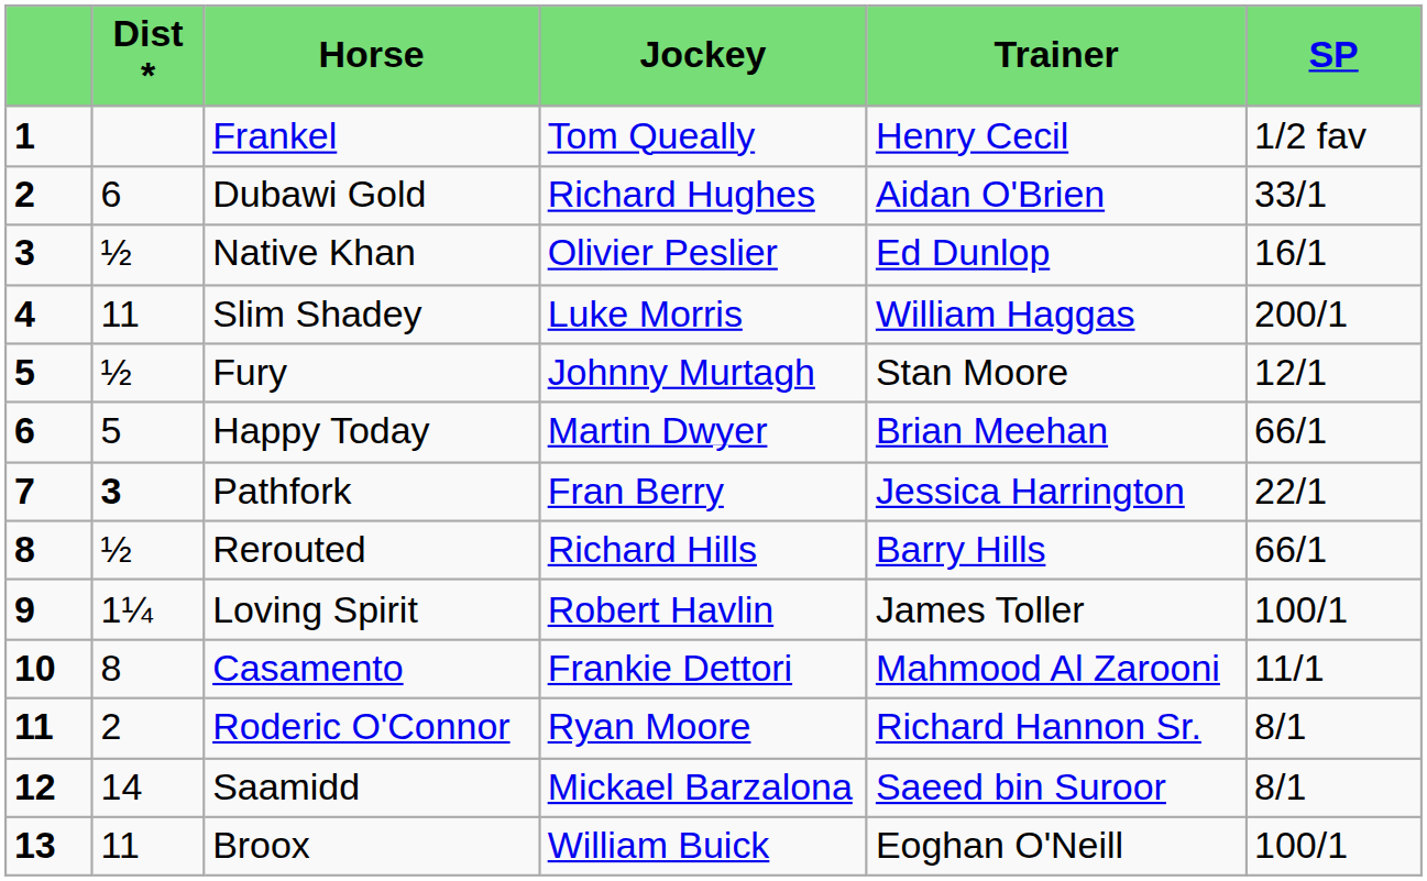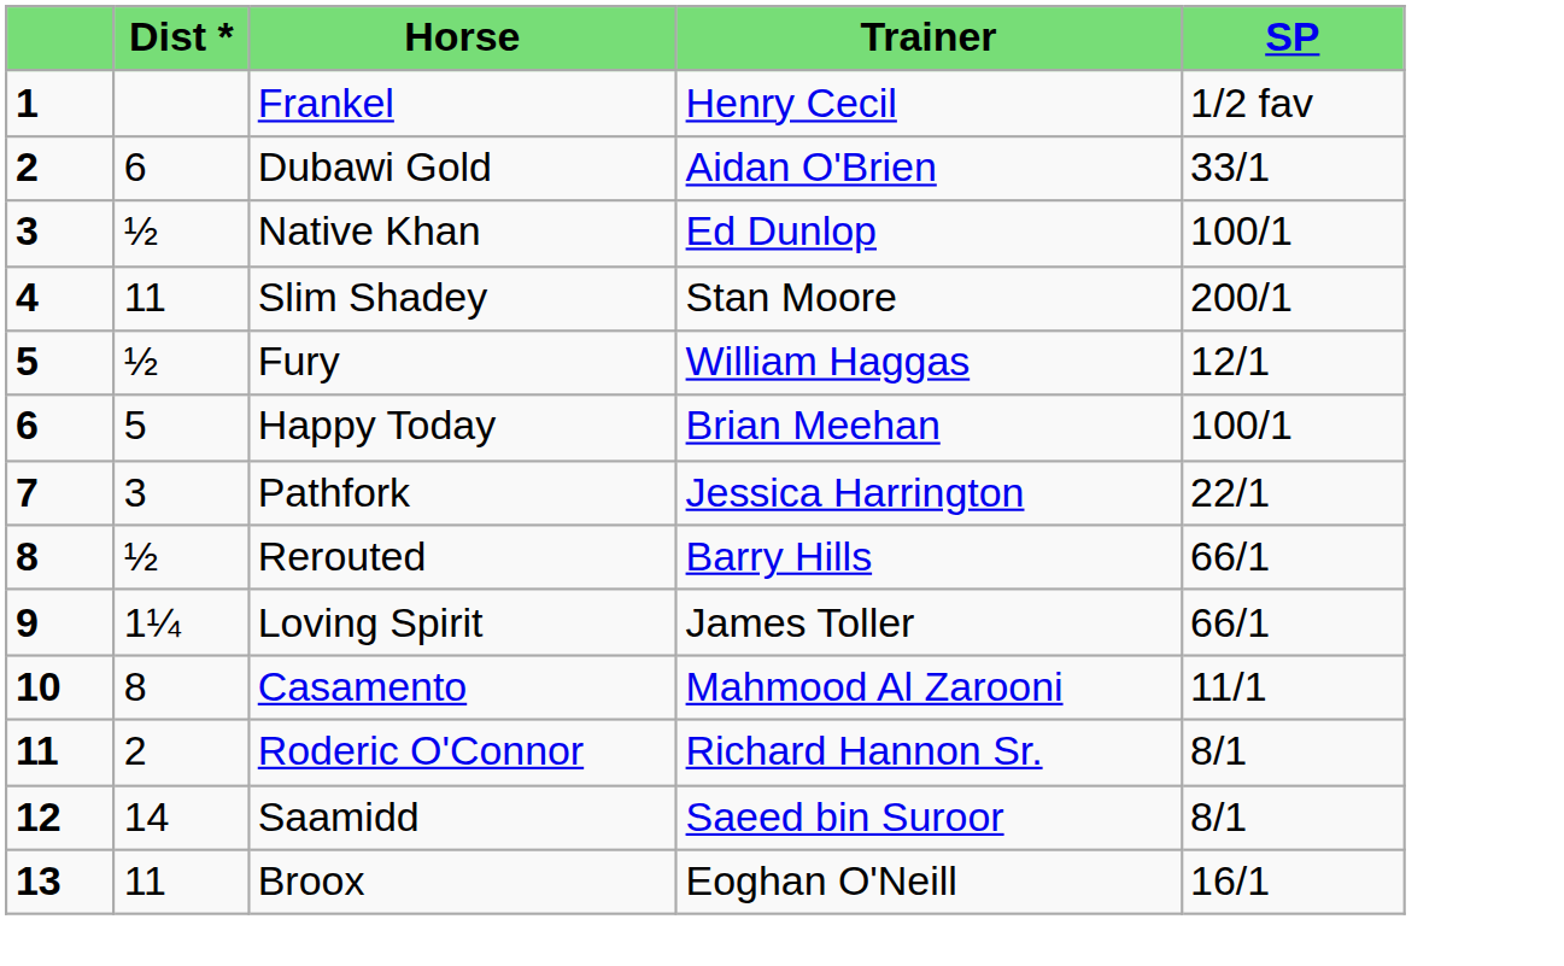- column: Jockey | Tom Queally | Richard Hughes | Olivier Peslier | Luke Morris | Johnny Murtagh | Martin Dwyer | Fran Berry | Richard Hills | Robert Havlin | Frankie Dettori | Ryan Moore | Mickael Barzalona | William Buick
Native Khan | SP: 16/1 -> 100/1
Slim Shadey | Trainer: William Haggas -> Stan Moore
Fury | Trainer: Stan Moore -> William Haggas
Happy Today | SP: 66/1 -> 100/1
Pathfork | Dist *: bold -> normal
Loving Spirit | SP: 100/1 -> 66/1
Broox | SP: 100/1 -> 16/1
